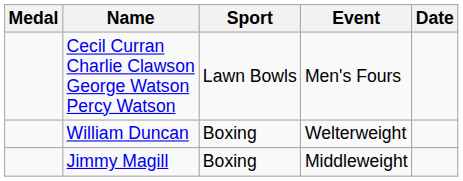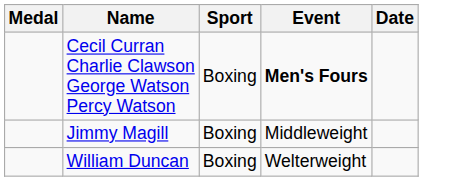Cecil Curran Charlie Clawson George Watson Percy Watson | Sport: Lawn Bowls -> Boxing
Cecil Curran Charlie Clawson George Watson Percy Watson | Event: normal -> bold
rows swapped: William Duncan <-> Jimmy Magill
